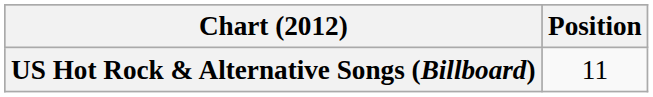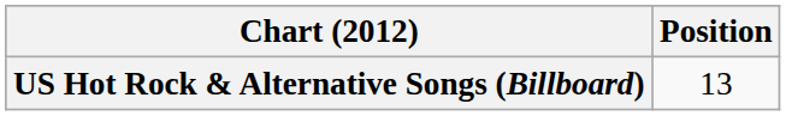US Hot Rock & Alternative Songs (Billboard) | Position: 11 -> 13
